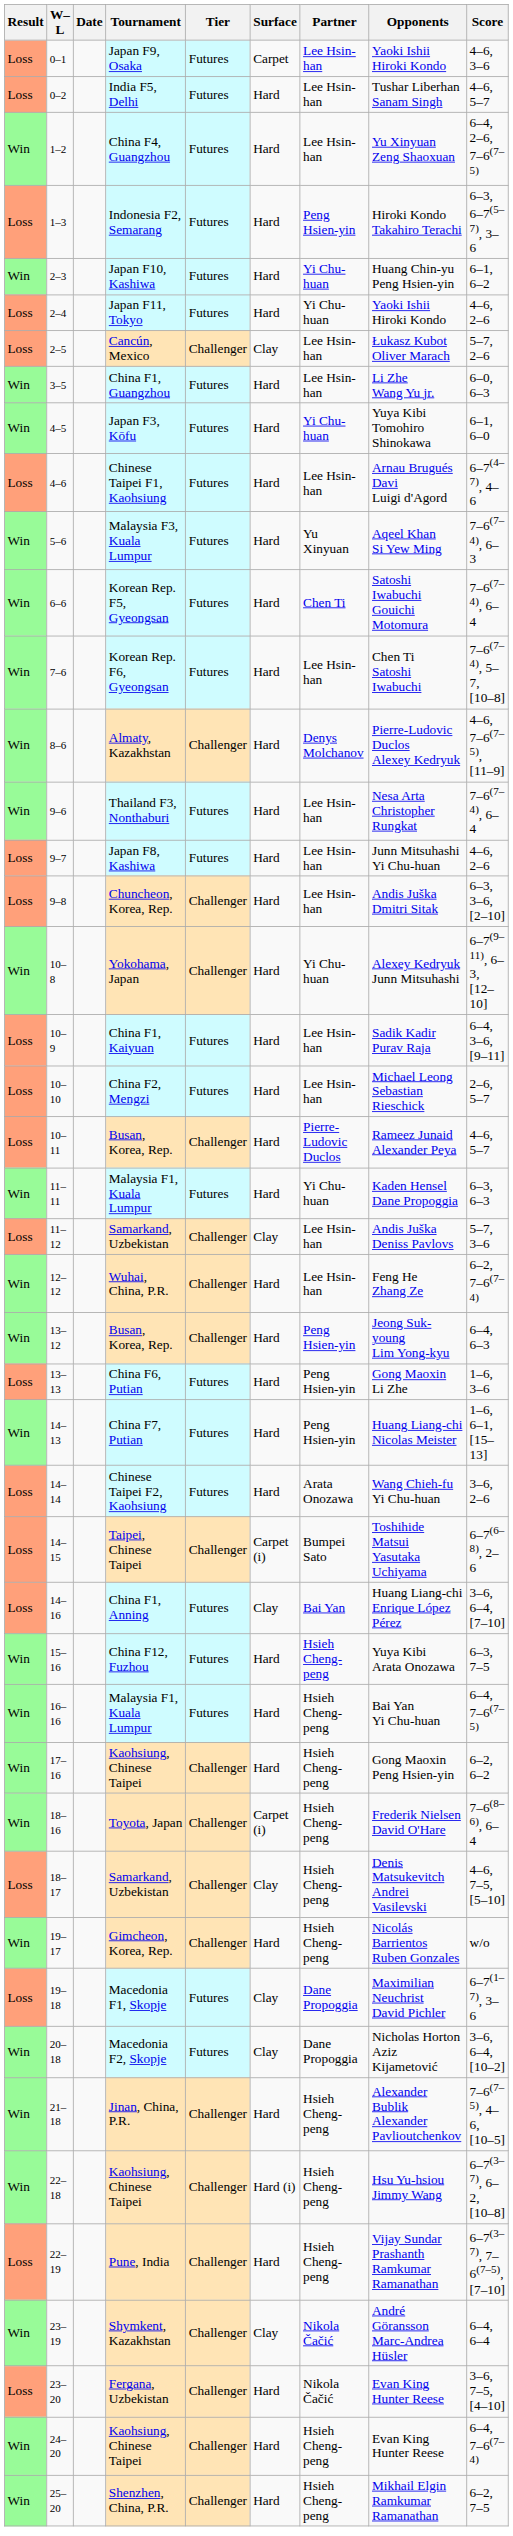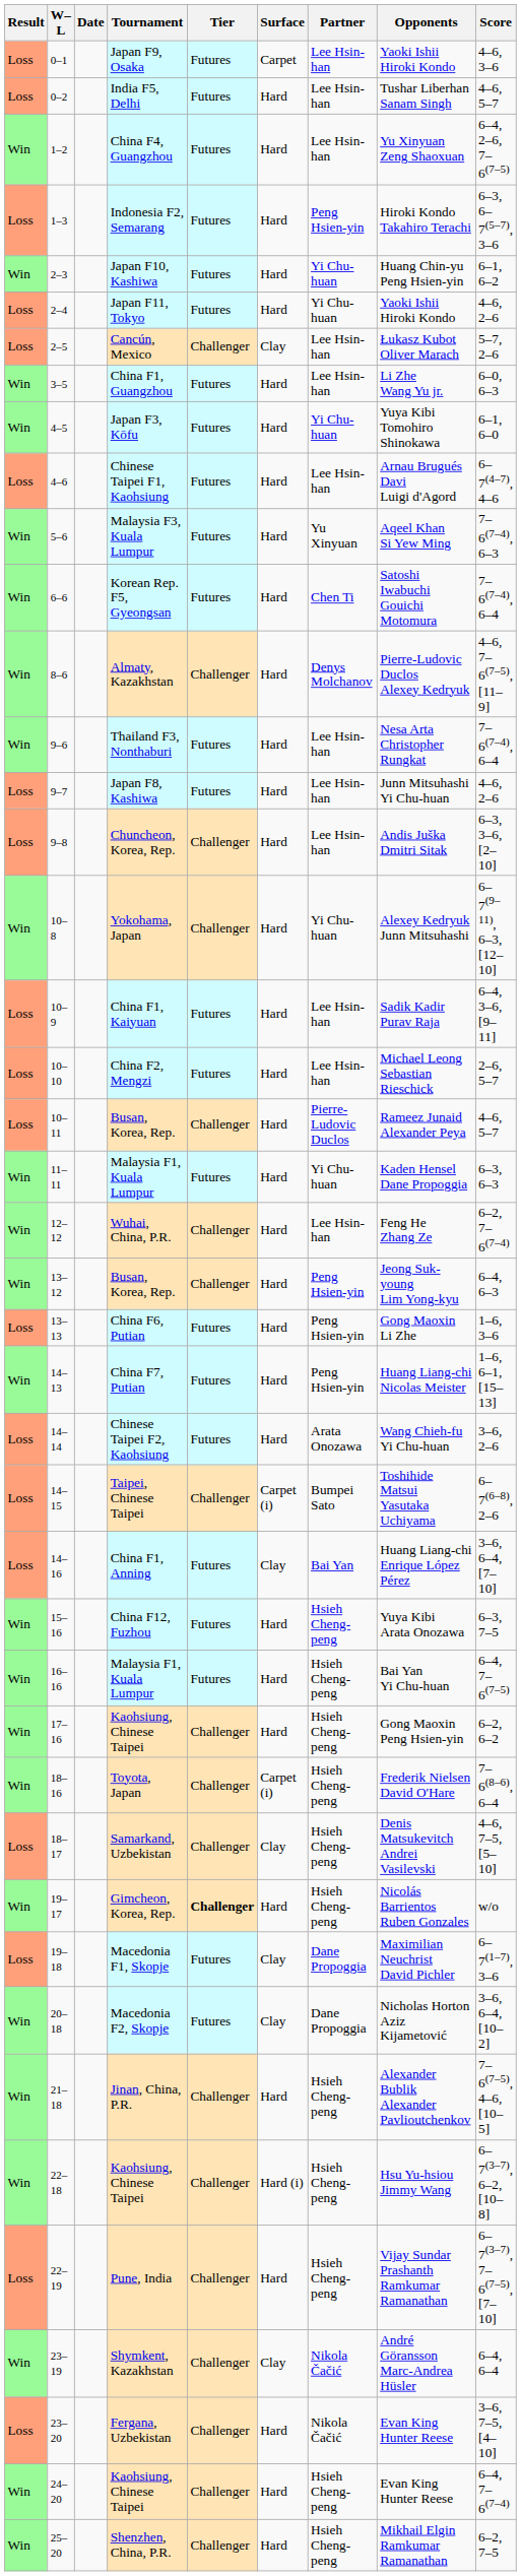- row: Win | 7–6 | Korean Rep. F6, Gyeongsan | Futures | Hard | Lee Hsin-han | Chen Ti Satoshi Iwabuchi | 7–6(7–4), 5–7, [10–8]
- row: Loss | 11–12 | Samarkand, Uzbekistan | Challenger | Clay | Lee Hsin-han | Andis Juška Deniss Pavlovs | 5–7, 3–6
19–17 | Tier: normal -> bold
